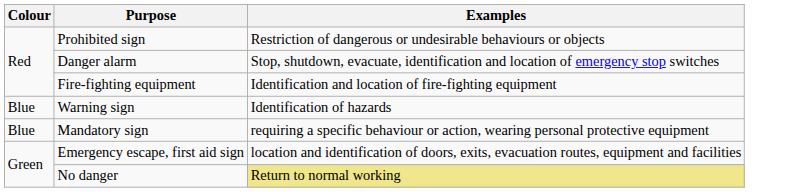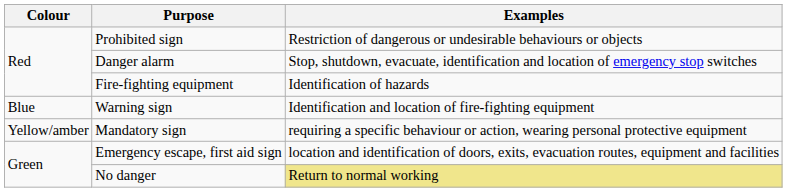Fire-fighting equipment | Examples: Identification and location of fire-fighting equipment -> Identification of hazards
Warning sign | Examples: Identification of hazards -> Identification and location of fire-fighting equipment
Mandatory sign | Colour: Blue -> Yellow/amber
